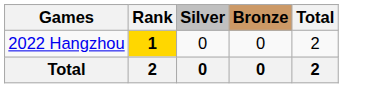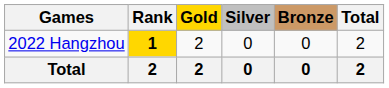+ column: Gold | 2 | 2
